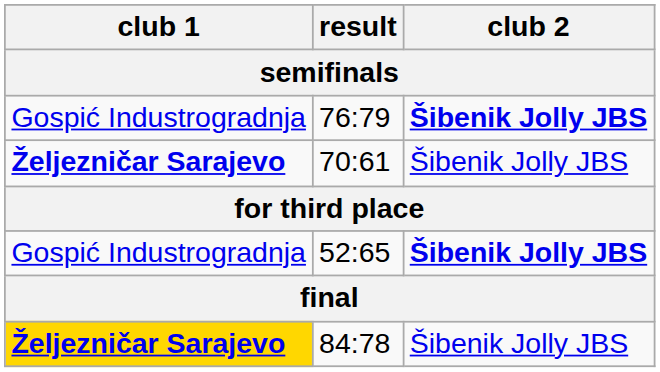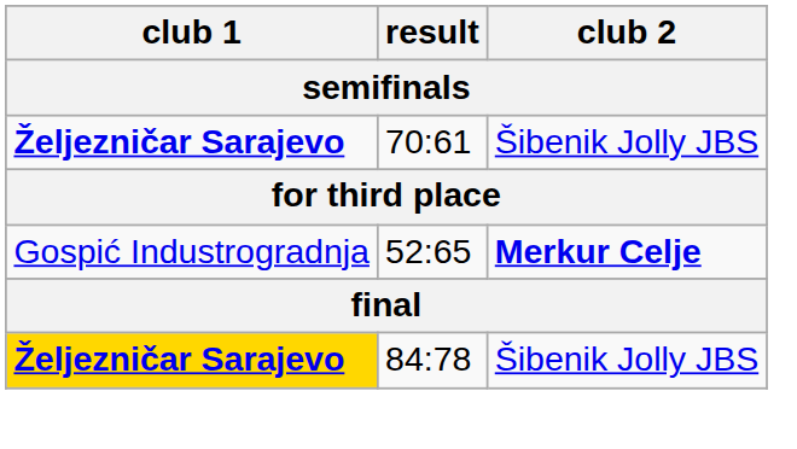- row: Gospić Industrogradnja | 76:79 | Šibenik Jolly JBS
52:65 | club 2: Šibenik Jolly JBS -> Merkur Celje
